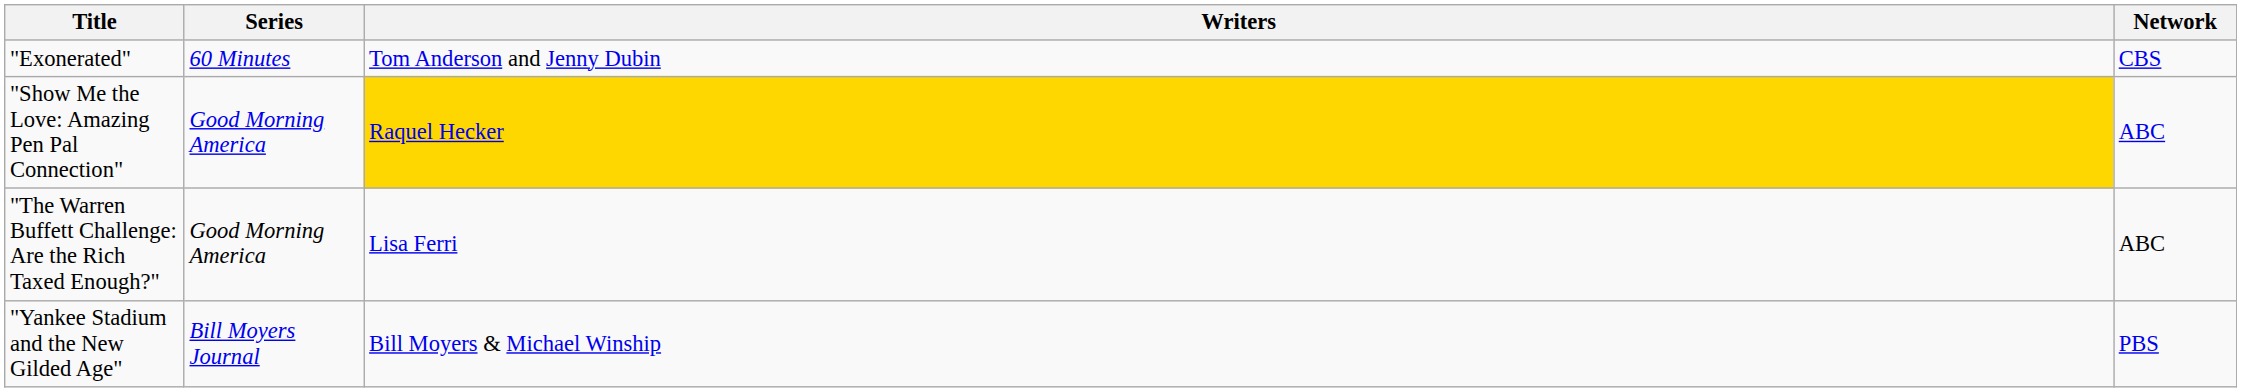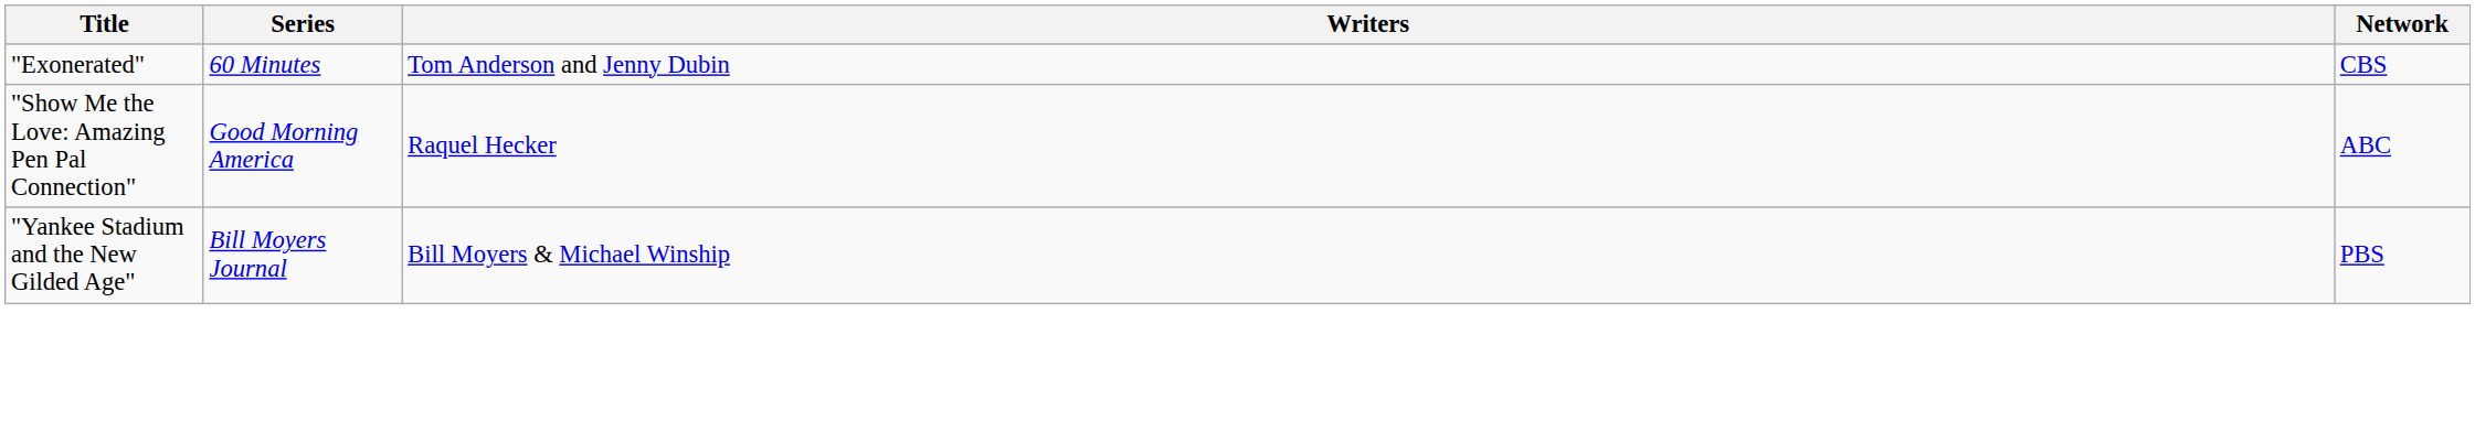"Show Me the Love: Amazing Pen Pal Connection" | Writers: gold background -> no background
- row: "The Warren Buffett Challenge: Are the Rich Taxed Enough?" | Good Morning America | Lisa Ferri | ABC
